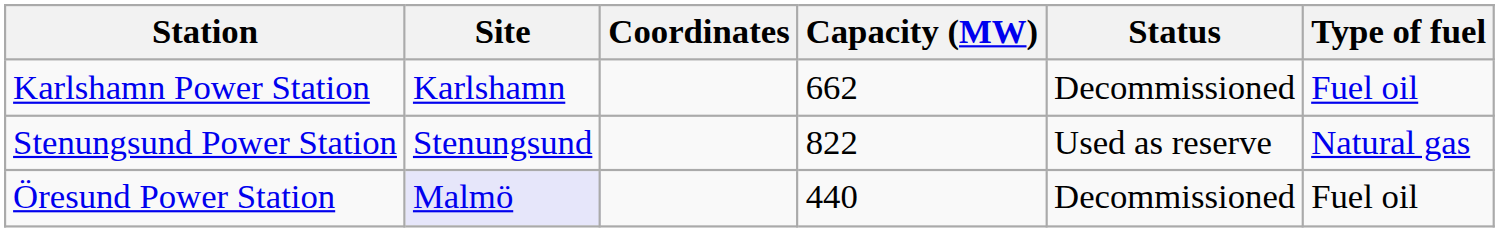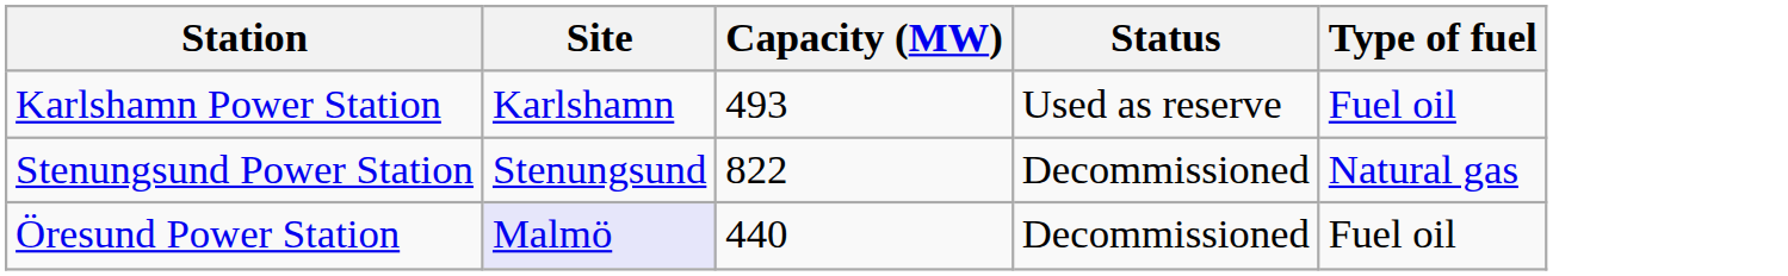- column: Coordinates
Karlshamn Power Station | Capacity (MW): 662 -> 493
Karlshamn Power Station | Status: Decommissioned -> Used as reserve
Stenungsund Power Station | Status: Used as reserve -> Decommissioned
